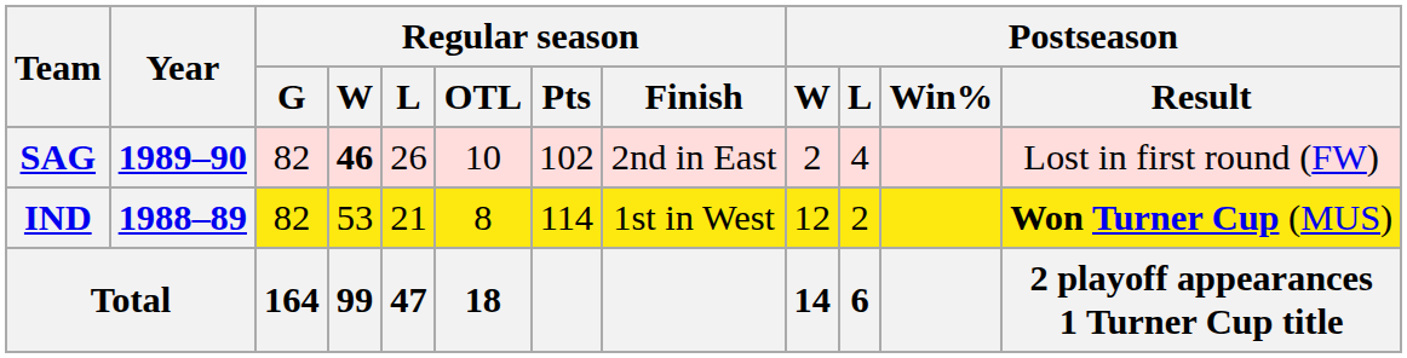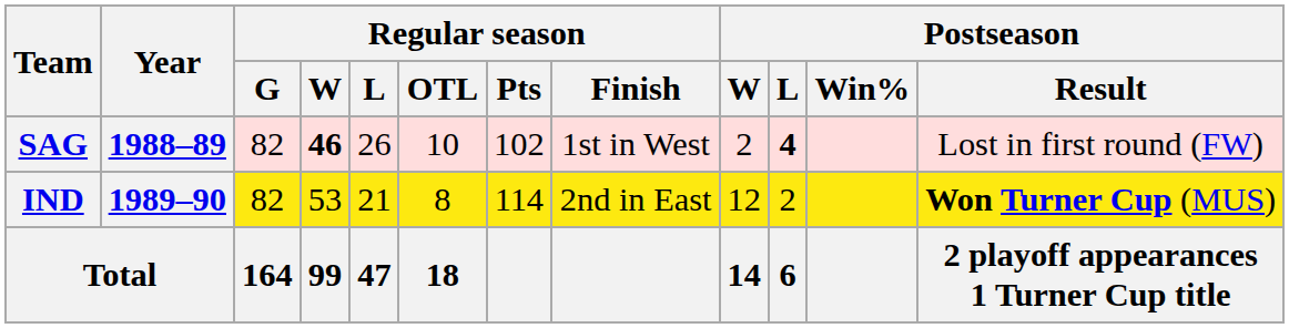SAG | Year: 1989–90 -> 1988–89
SAG | Regular season / Finish: 2nd in East -> 1st in West
SAG | Postseason / L: normal -> bold
IND | Year: 1988–89 -> 1989–90
IND | Regular season / Finish: 1st in West -> 2nd in East
